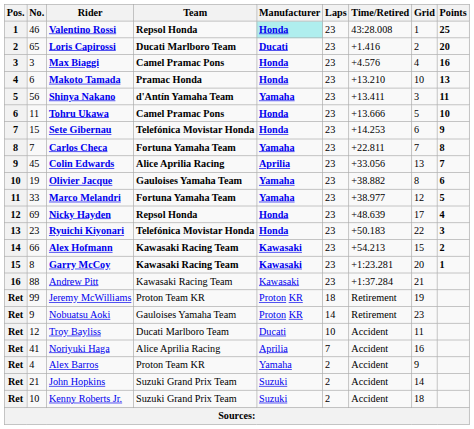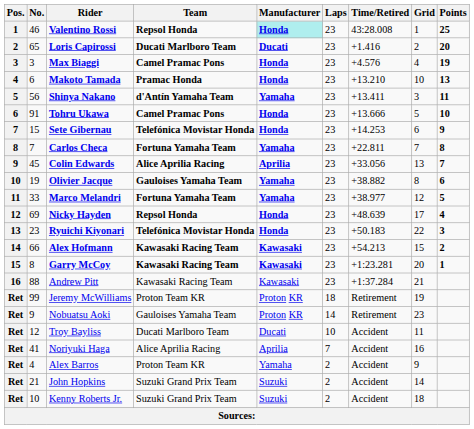Max Biaggi | Points: 16 -> 19
Tohru Ukawa | No.: 11 -> 91
